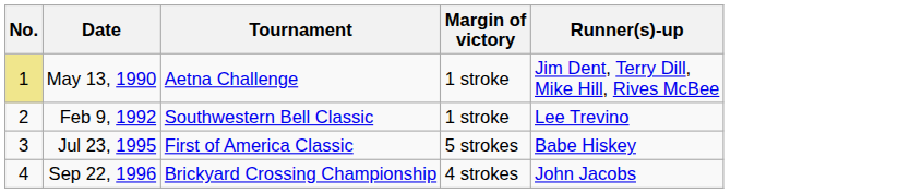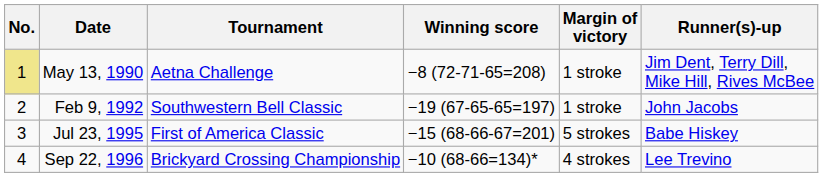+ column: Winning score | −8 (72-71-65=208) | −19 (67-65-65=197) | −15 (68-66-67=201) | −10 (68-66=134)*
Feb 9, 1992 | Runner(s)-up: Lee Trevino -> John Jacobs
Sep 22, 1996 | Runner(s)-up: John Jacobs -> Lee Trevino
